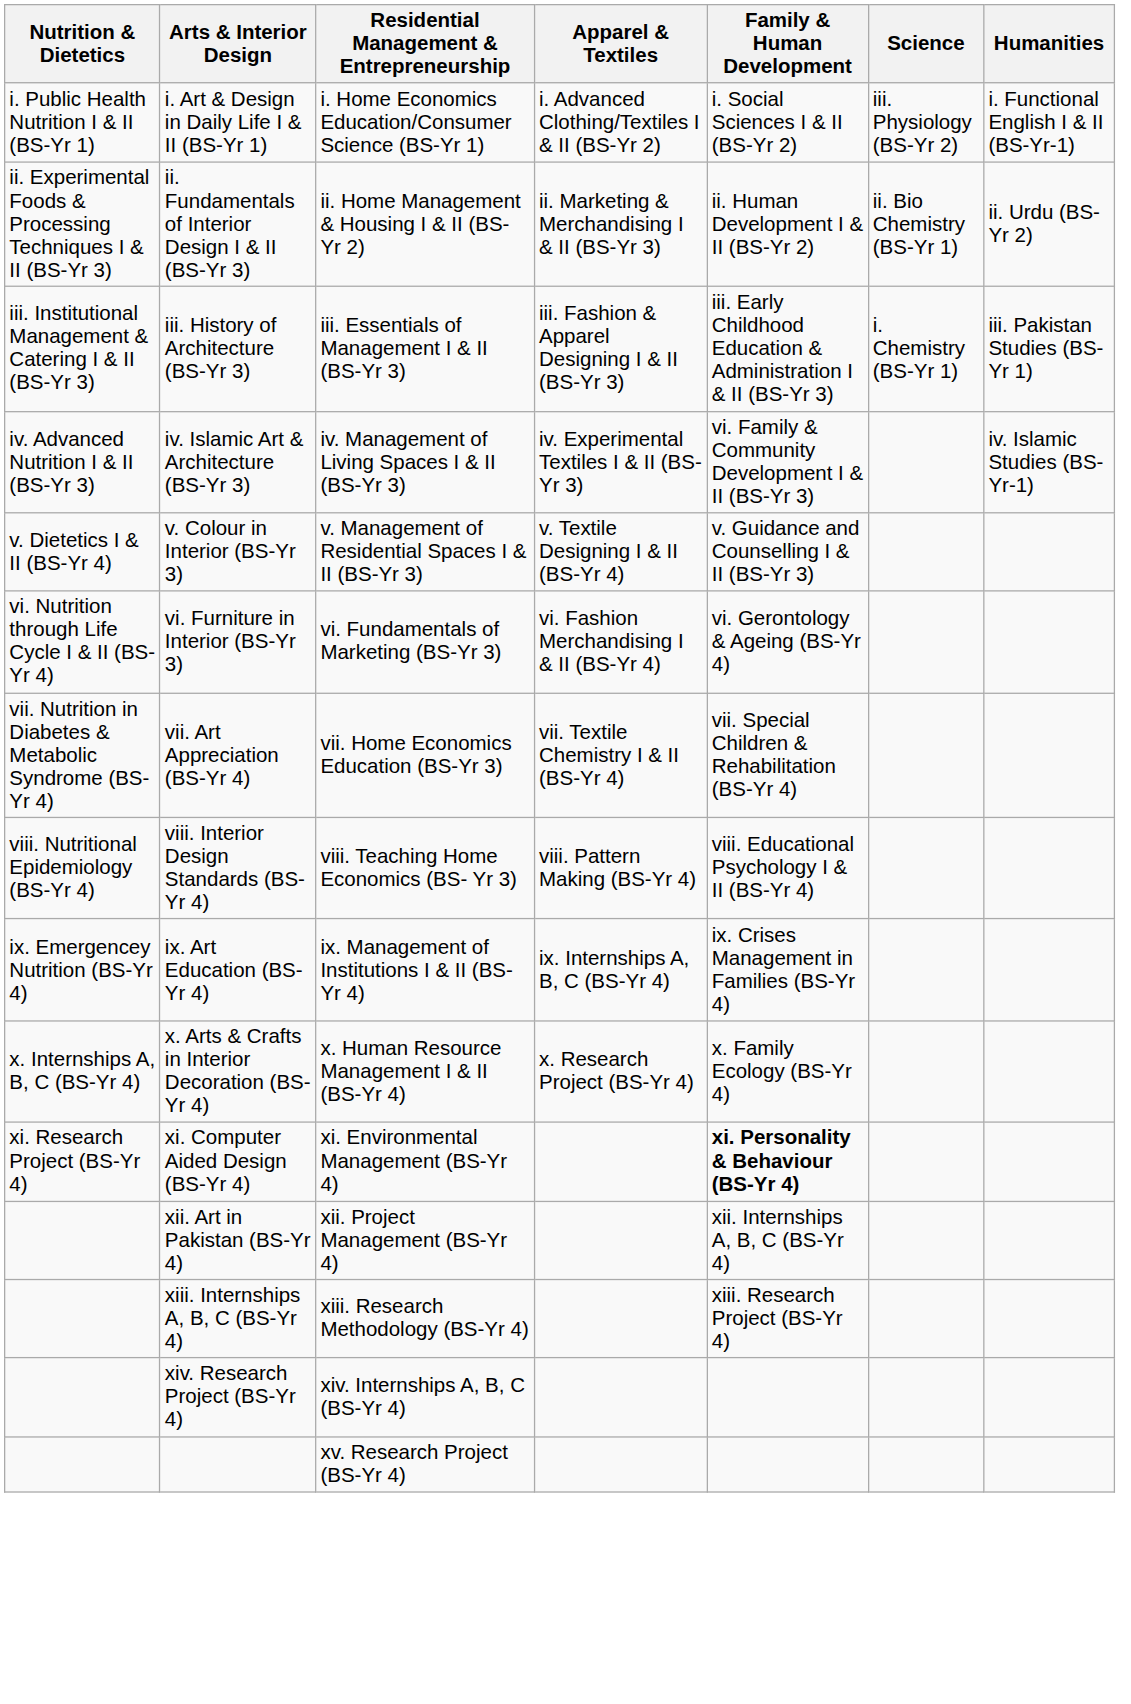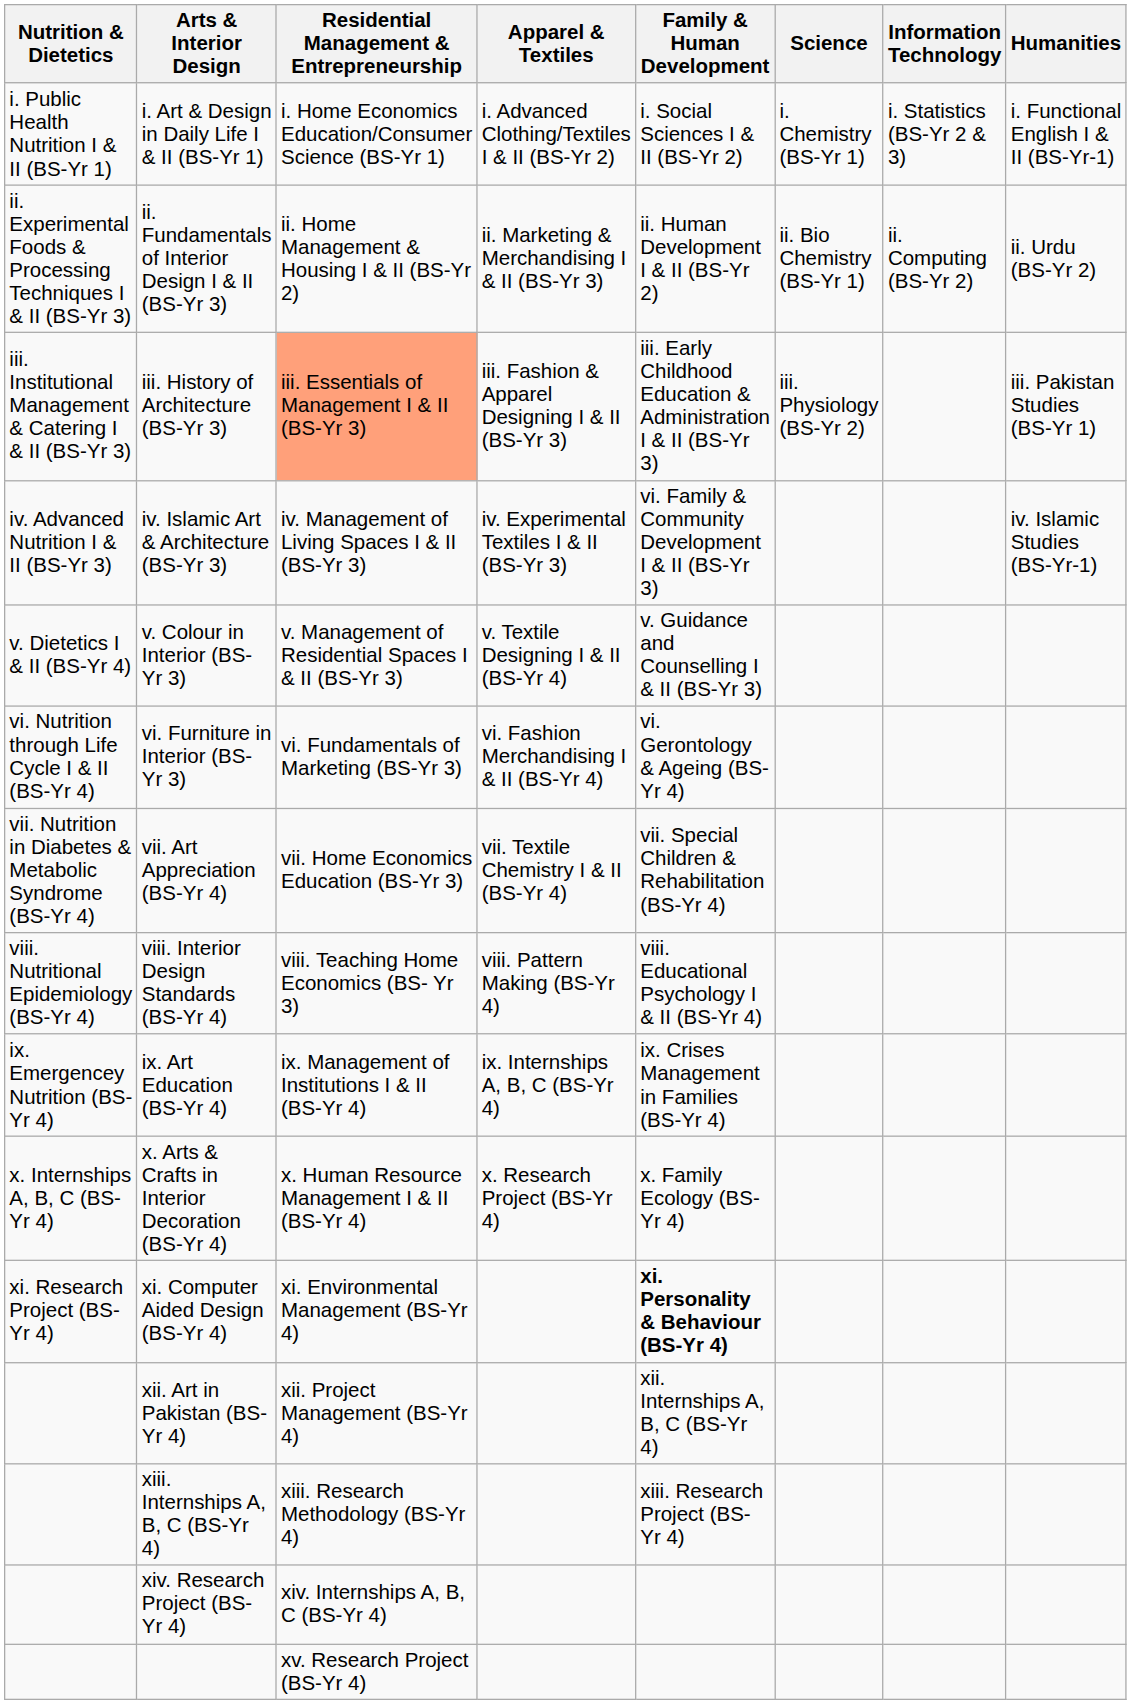+ column: Information Technology | i. Statistics (BS-Yr 2 & 3) | ii. Computing (BS-Yr 2)
i. Art & Design in Daily Life I & II (BS-Yr 1) | Science: iii. Physiology (BS-Yr 2) -> i. Chemistry (BS-Yr 1)
iii. History of Architecture (BS-Yr 3) | Residential Management & Entrepreneurship: no background -> lightsalmon background
iii. History of Architecture (BS-Yr 3) | Science: i. Chemistry (BS-Yr 1) -> iii. Physiology (BS-Yr 2)
